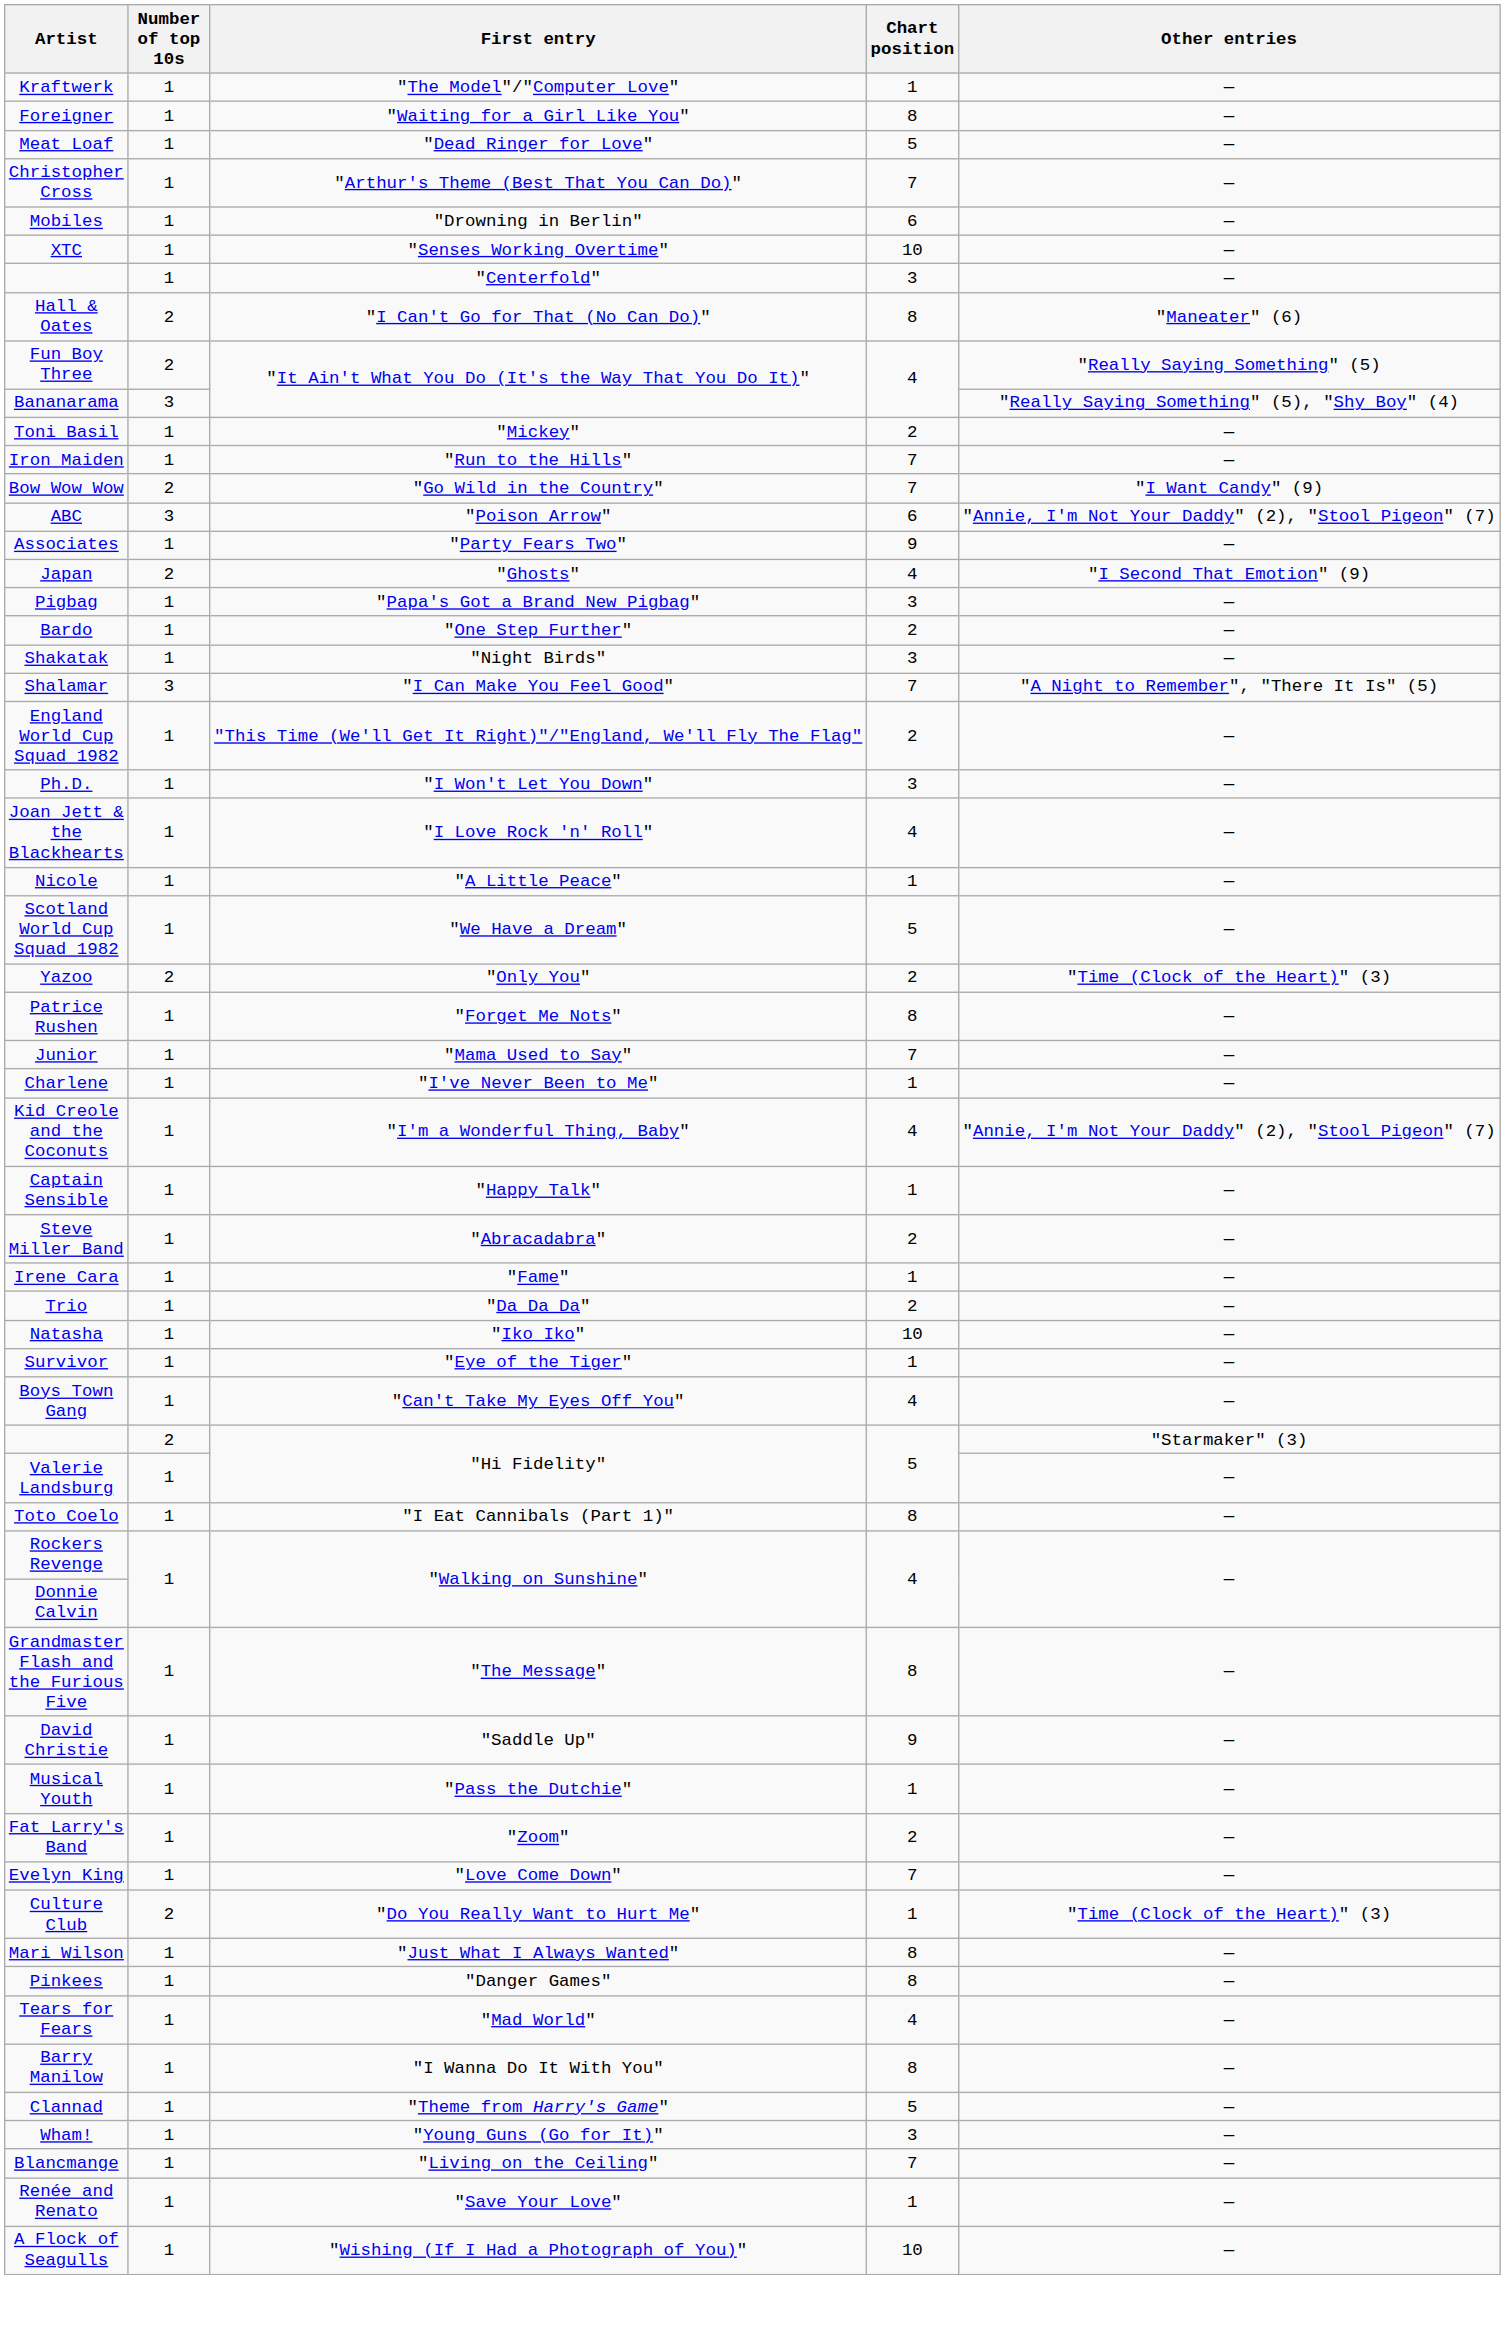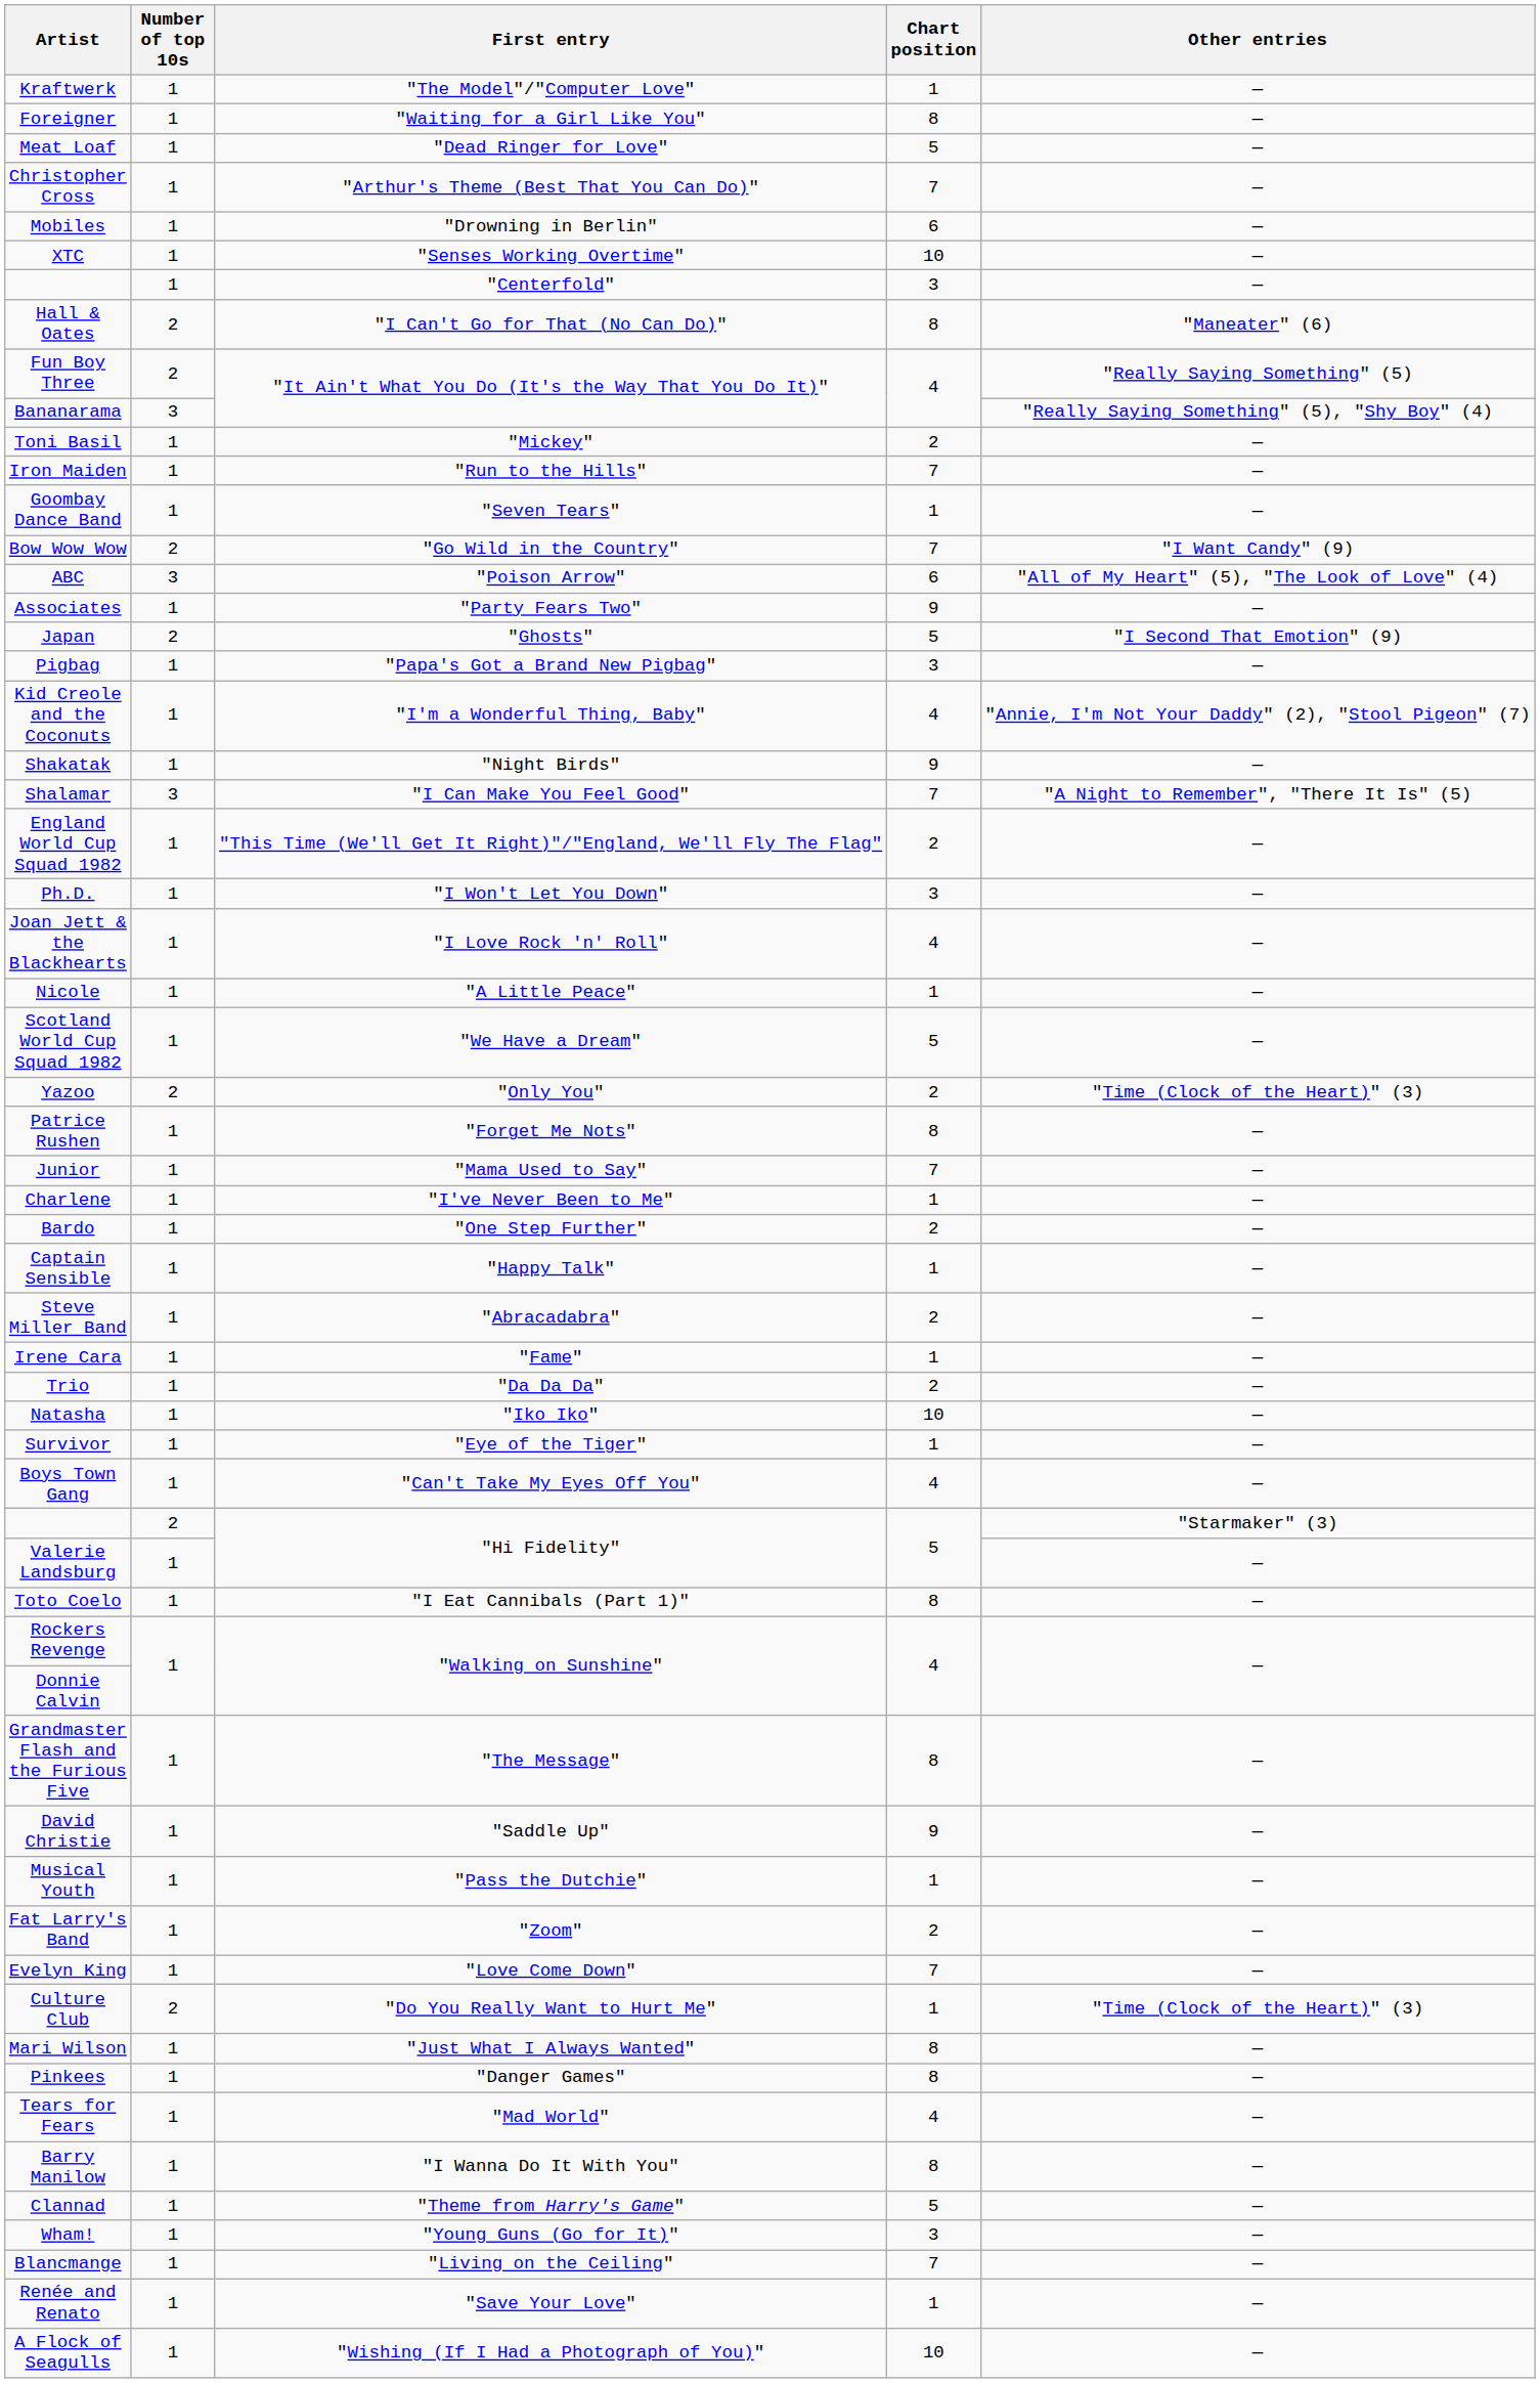+ row: Goombay Dance Band | 1 | "Seven Tears" | 1 | —
ABC | Other entries: "Annie, I'm Not Your Daddy" (2), "Stool Pigeon" (7) -> "All of My Heart" (5), "The Look of Love" (4)
Japan | Chart position: 4 -> 5
rows swapped: Bardo <-> Kid Creole and the Coconuts
Shakatak | Chart position: 3 -> 9
